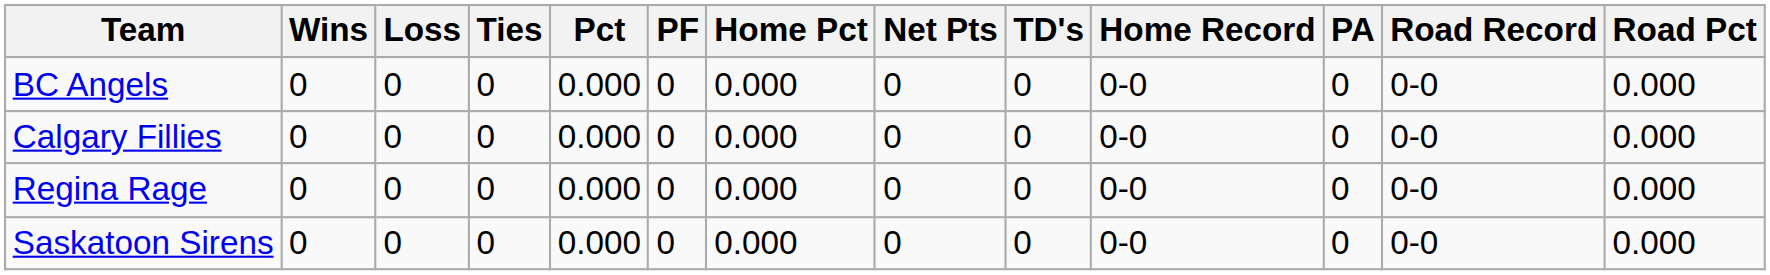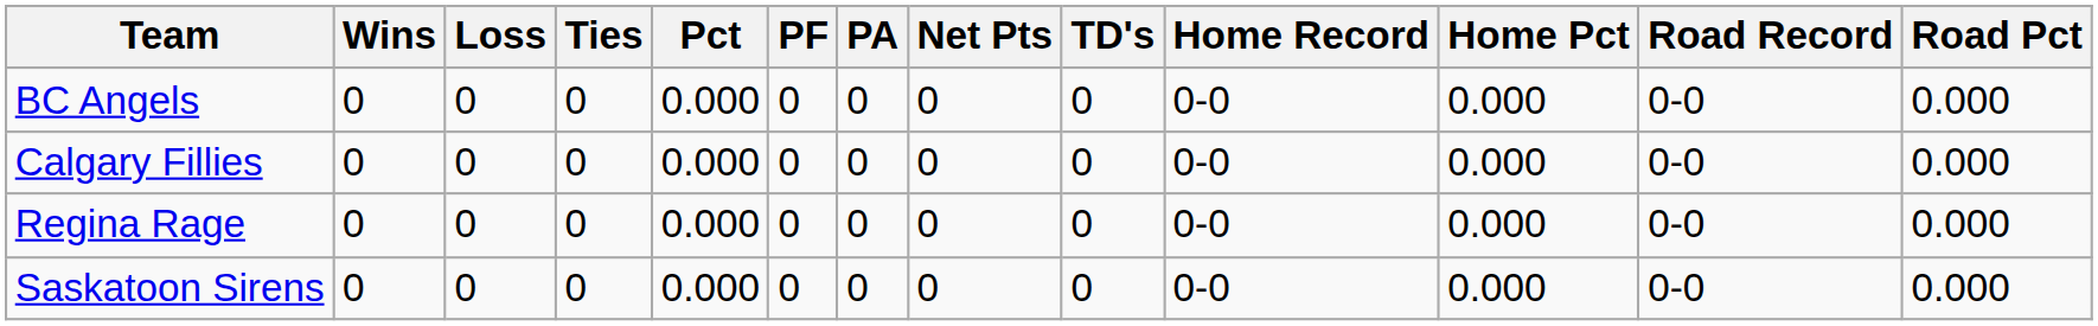columns swapped: PA <-> Home Pct
